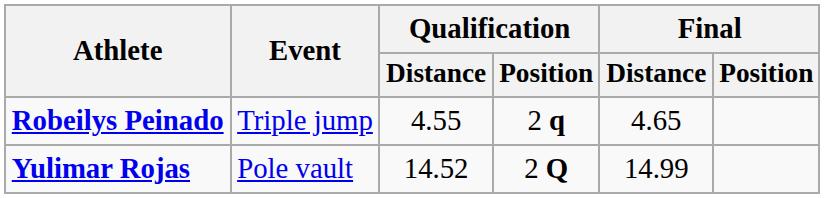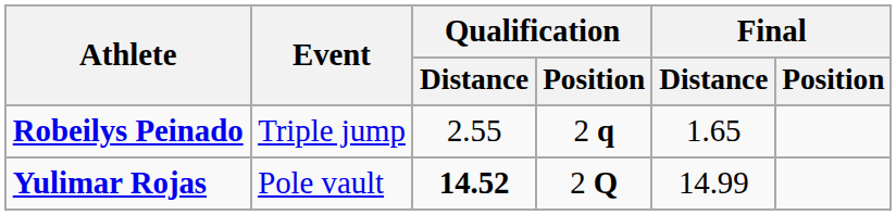Robeilys Peinado | Qualification / Distance: 4.55 -> 2.55
Robeilys Peinado | Final / Distance: 4.65 -> 1.65
Yulimar Rojas | Qualification / Distance: normal -> bold
